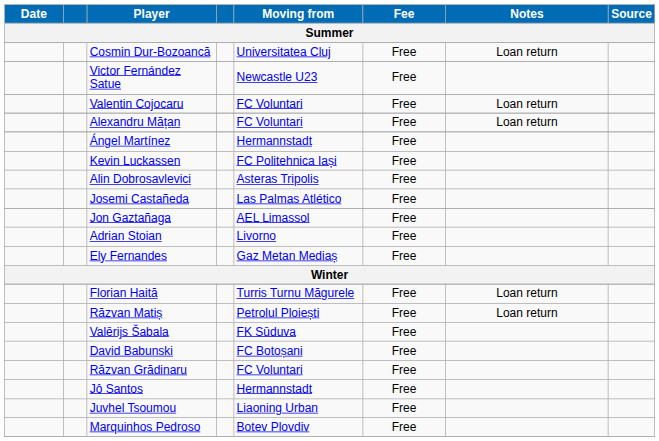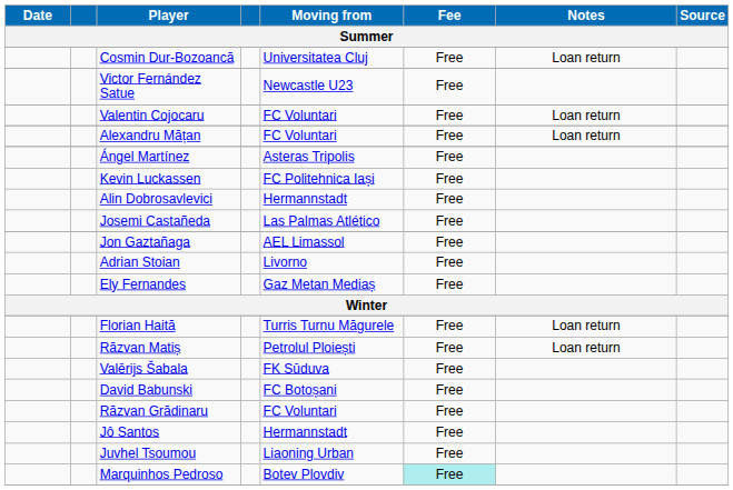Ángel Martínez | Moving from: Hermannstadt -> Asteras Tripolis
Alin Dobrosavlevici | Moving from: Asteras Tripolis -> Hermannstadt
Marquinhos Pedroso | Fee: no background -> paleturquoise background
